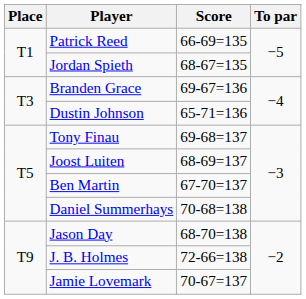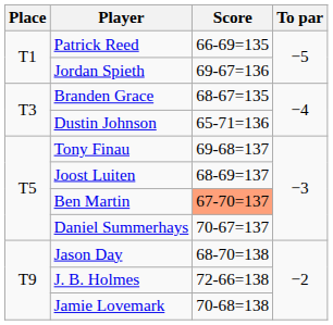Jordan Spieth | Score: 68-67=135 -> 69-67=136
Branden Grace | Score: 69-67=136 -> 68-67=135
Ben Martin | Score: no background -> lightsalmon background
Daniel Summerhays | Score: 70-68=138 -> 70-67=137
Jamie Lovemark | Score: 70-67=137 -> 70-68=138
